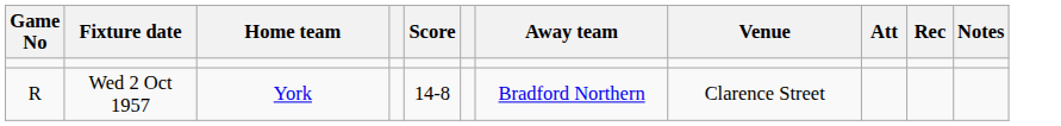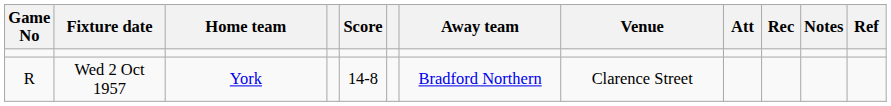+ column: Ref
